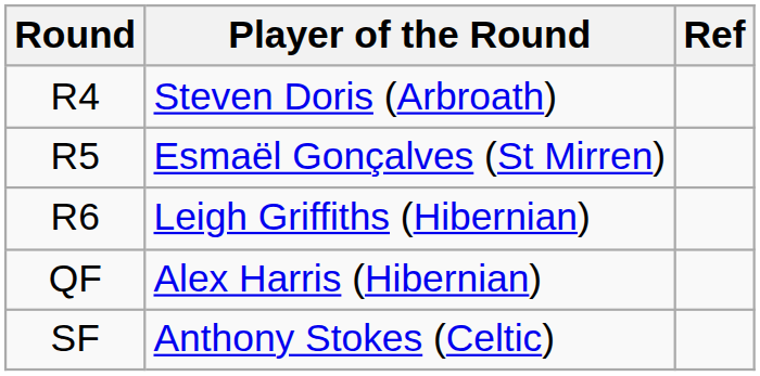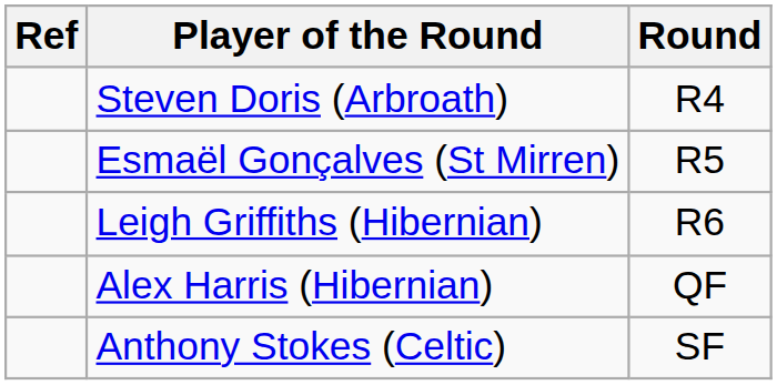columns swapped: Round <-> Ref
